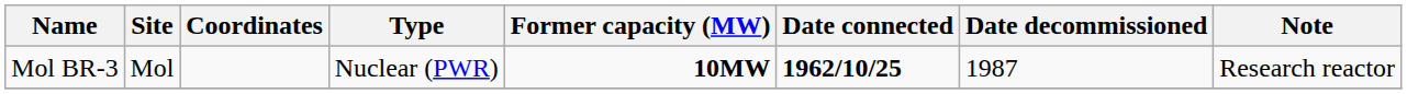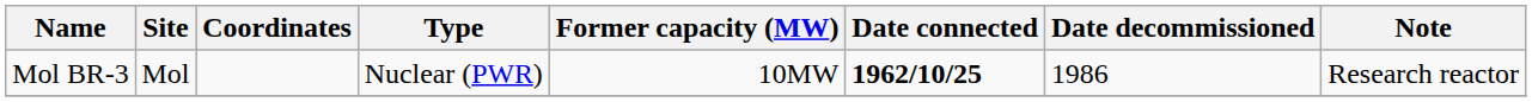Mol BR-3 | Former capacity (MW): bold -> normal
Mol BR-3 | Date decommissioned: 1987 -> 1986
